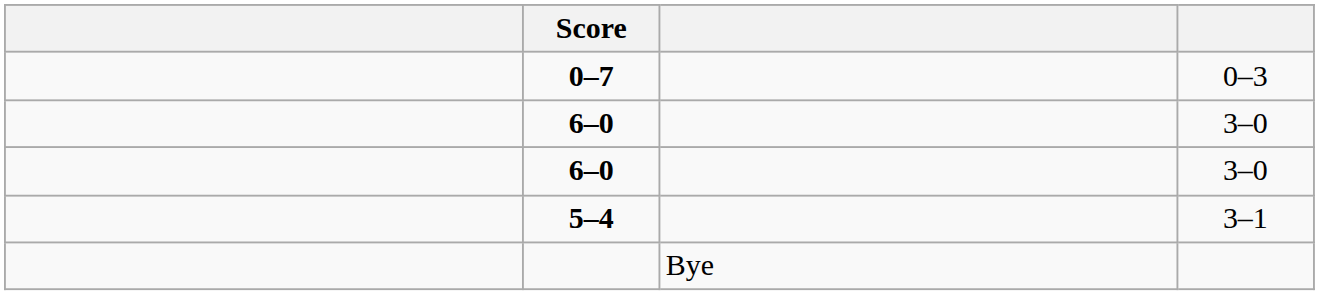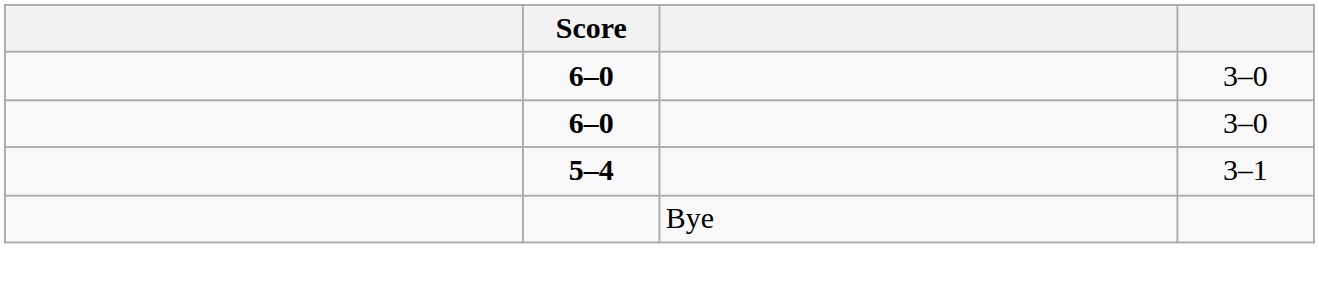- row: 0–7 | 0–3
